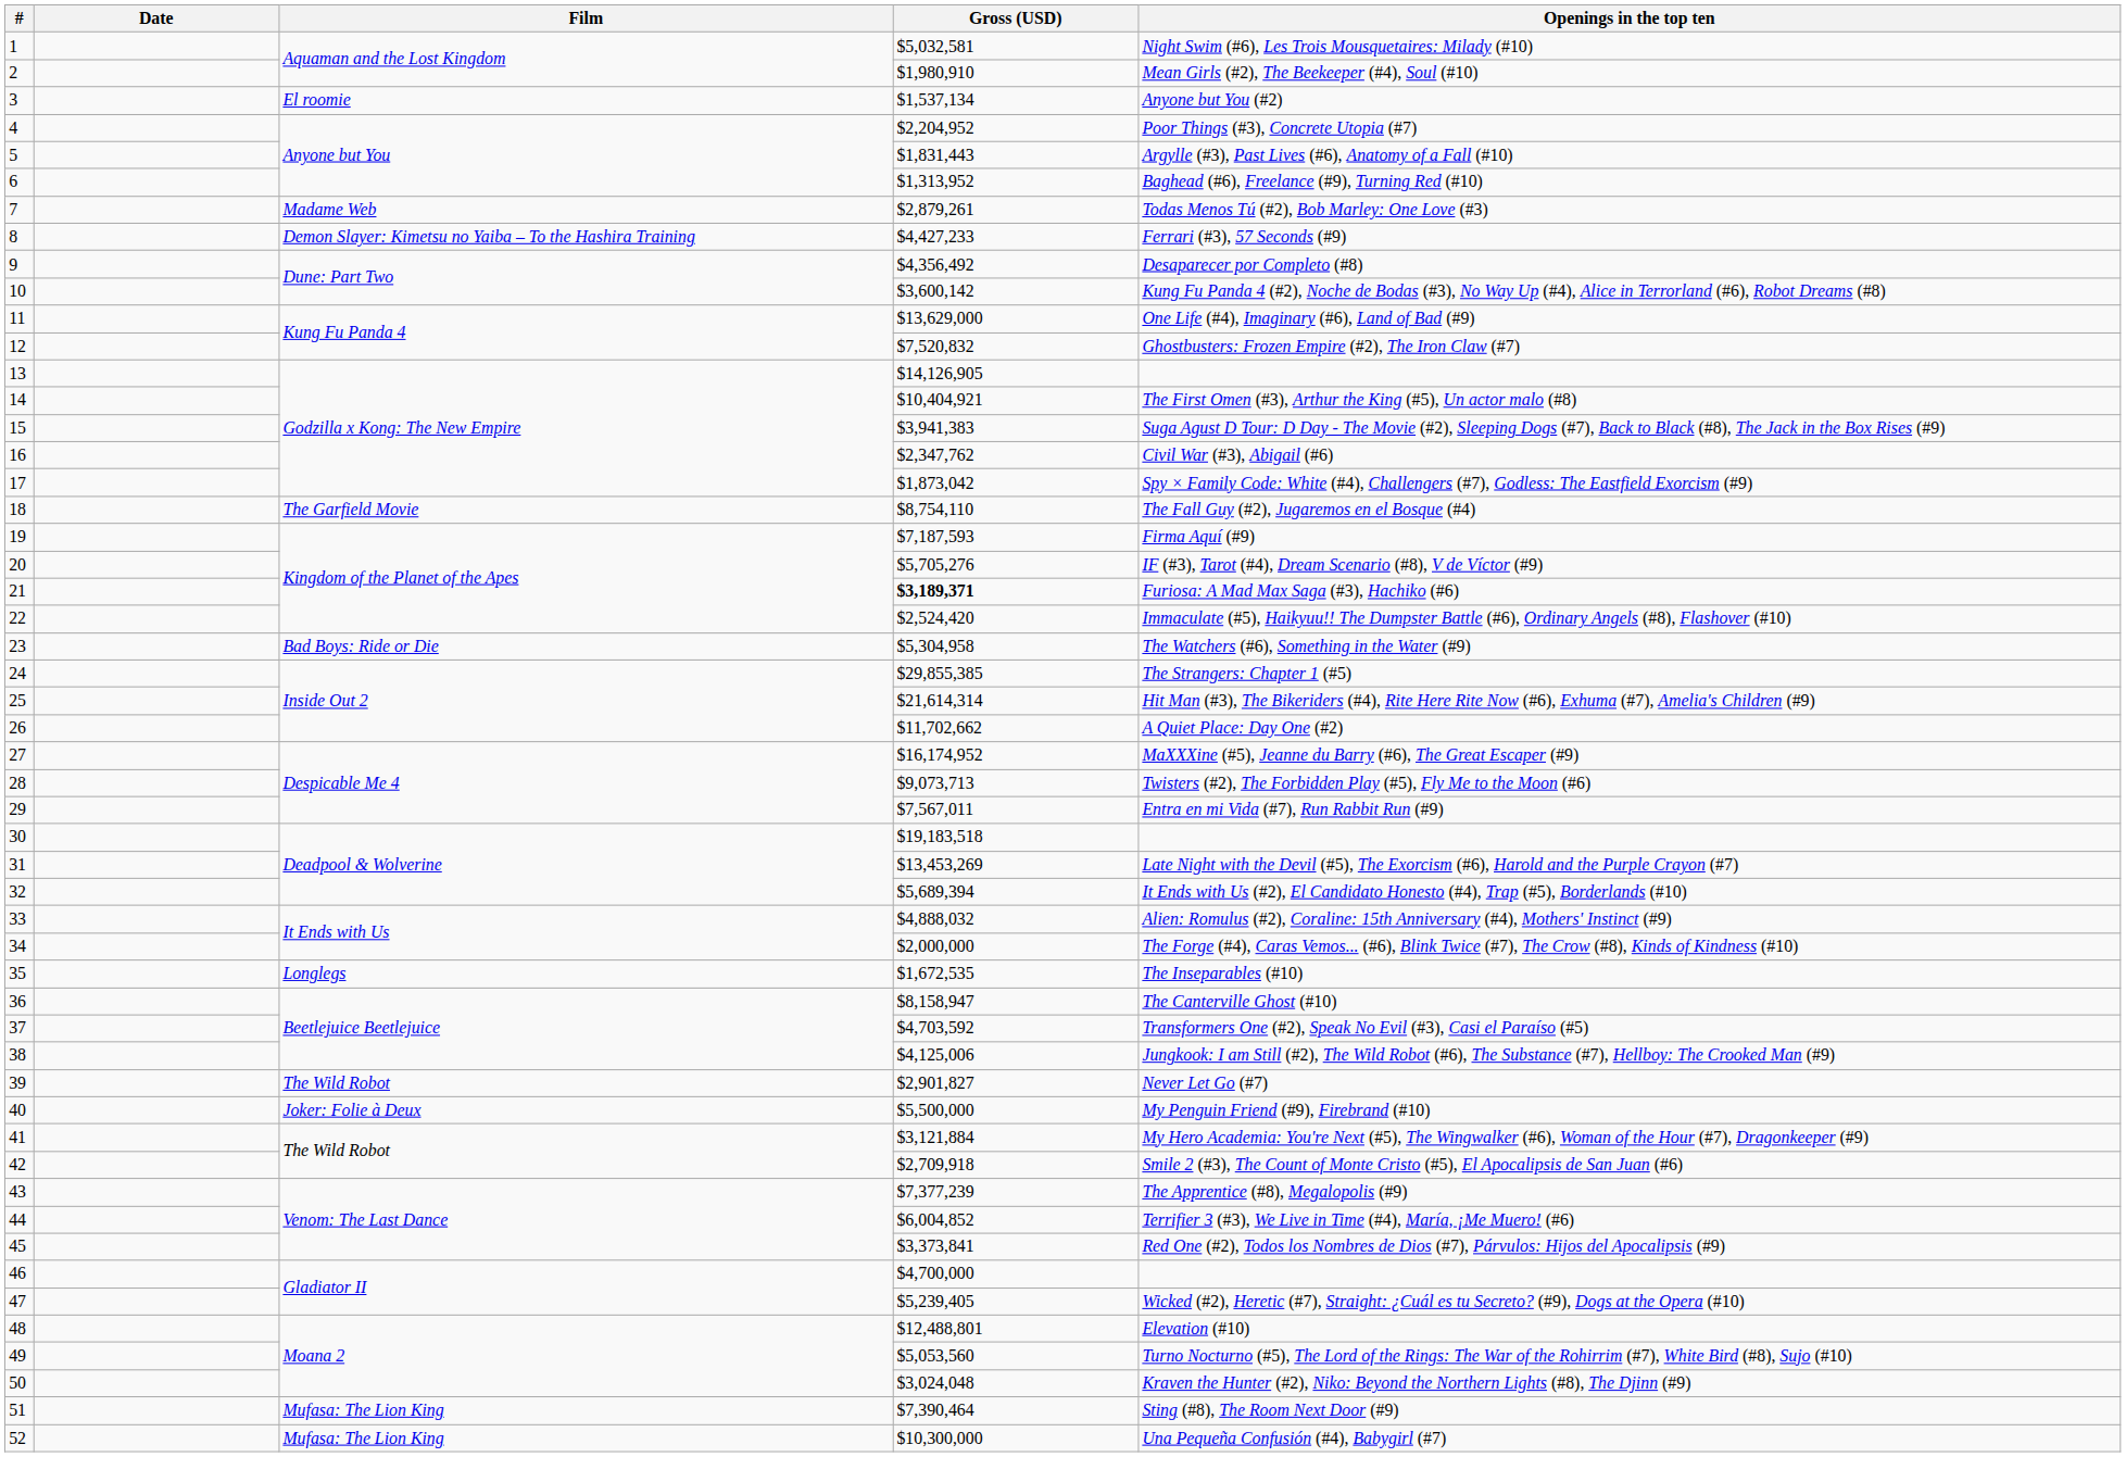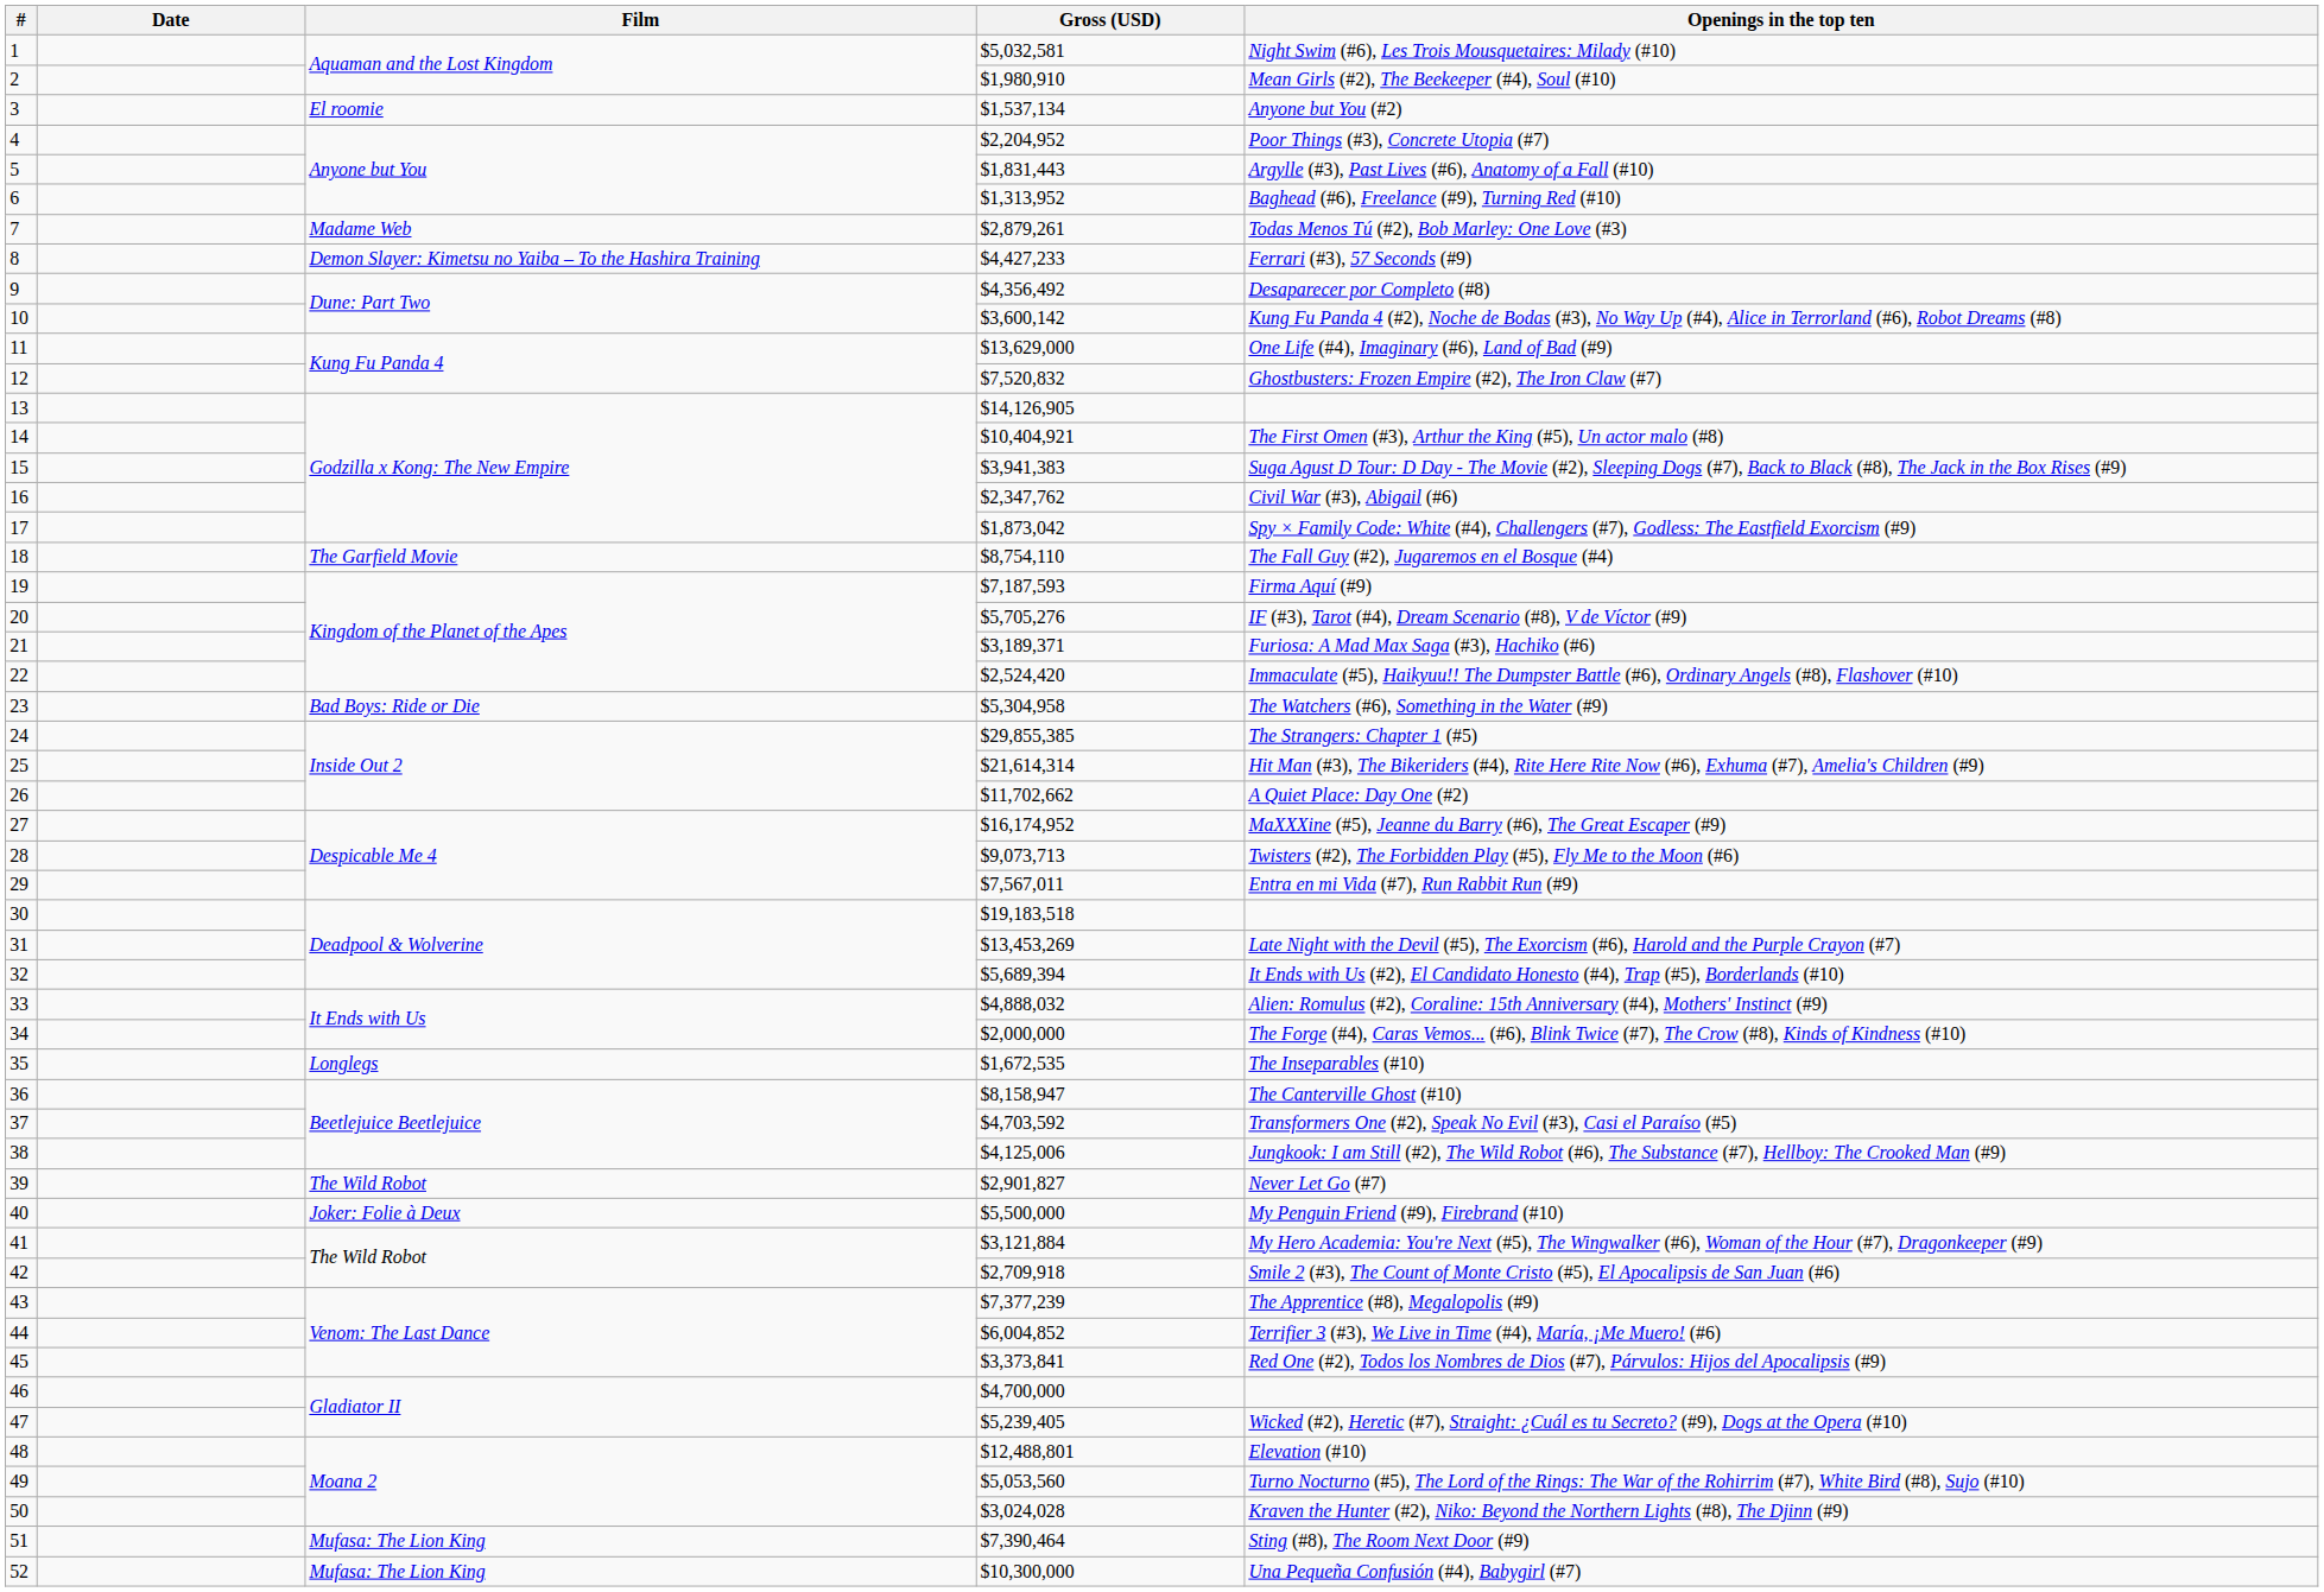21 | Gross (USD): bold -> normal
50 | Gross (USD): $3,024,048 -> $3,024,028
